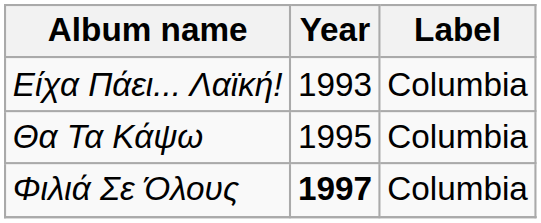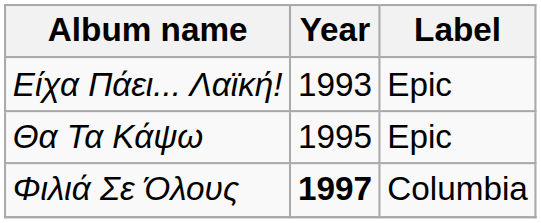Είχα Πάει... Λαϊκή! | Label: Columbia -> Epic
Θα Τα Κάψω | Label: Columbia -> Epic
